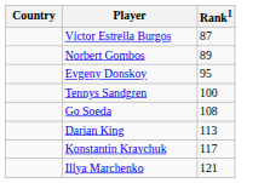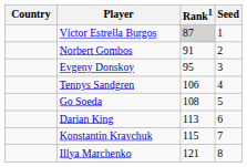+ column: Seed | 1 | 2 | 3 | 4 | 5 | 6 | 7 | 8
Víctor Estrella Burgos | Rank1: no background -> lightgrey background
Norbert Gombos | Rank1: 89 -> 91
Tennys Sandgren | Rank1: 100 -> 106
Konstantin Kravchuk | Rank1: 117 -> 115
